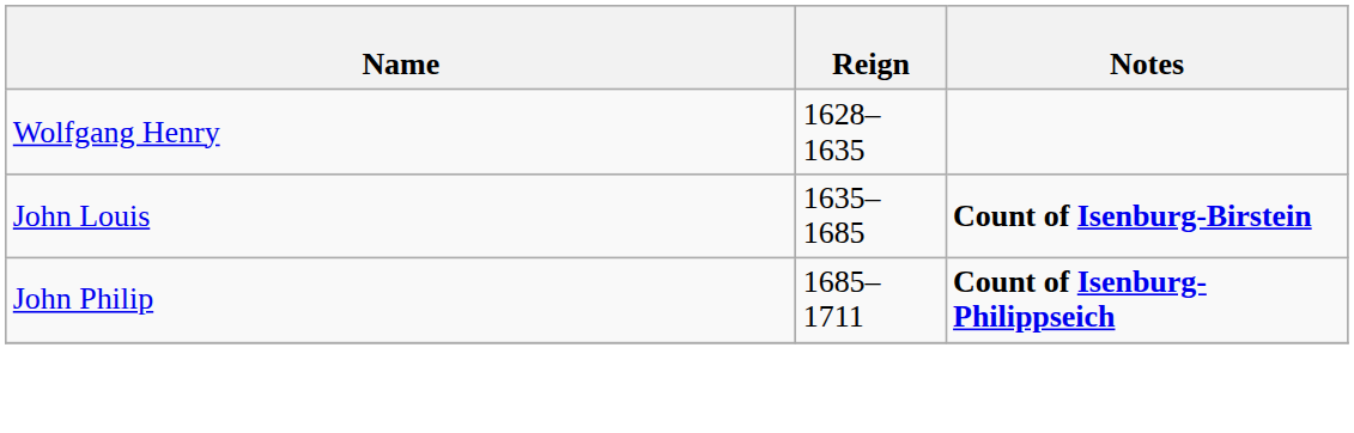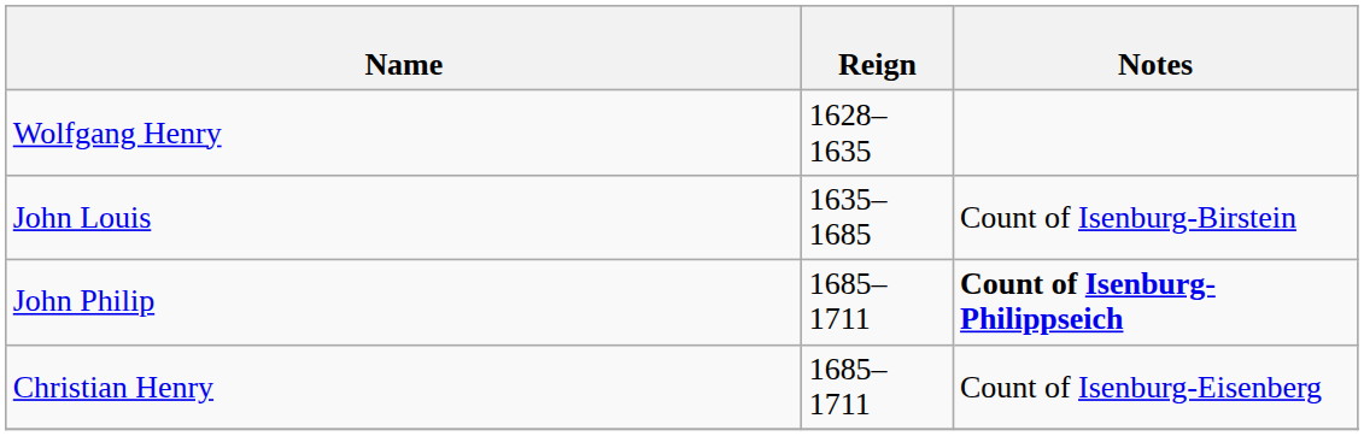John Louis | Notes: bold -> normal
+ row: Christian Henry | 1685–1711 | Count of Isenburg-Eisenberg
